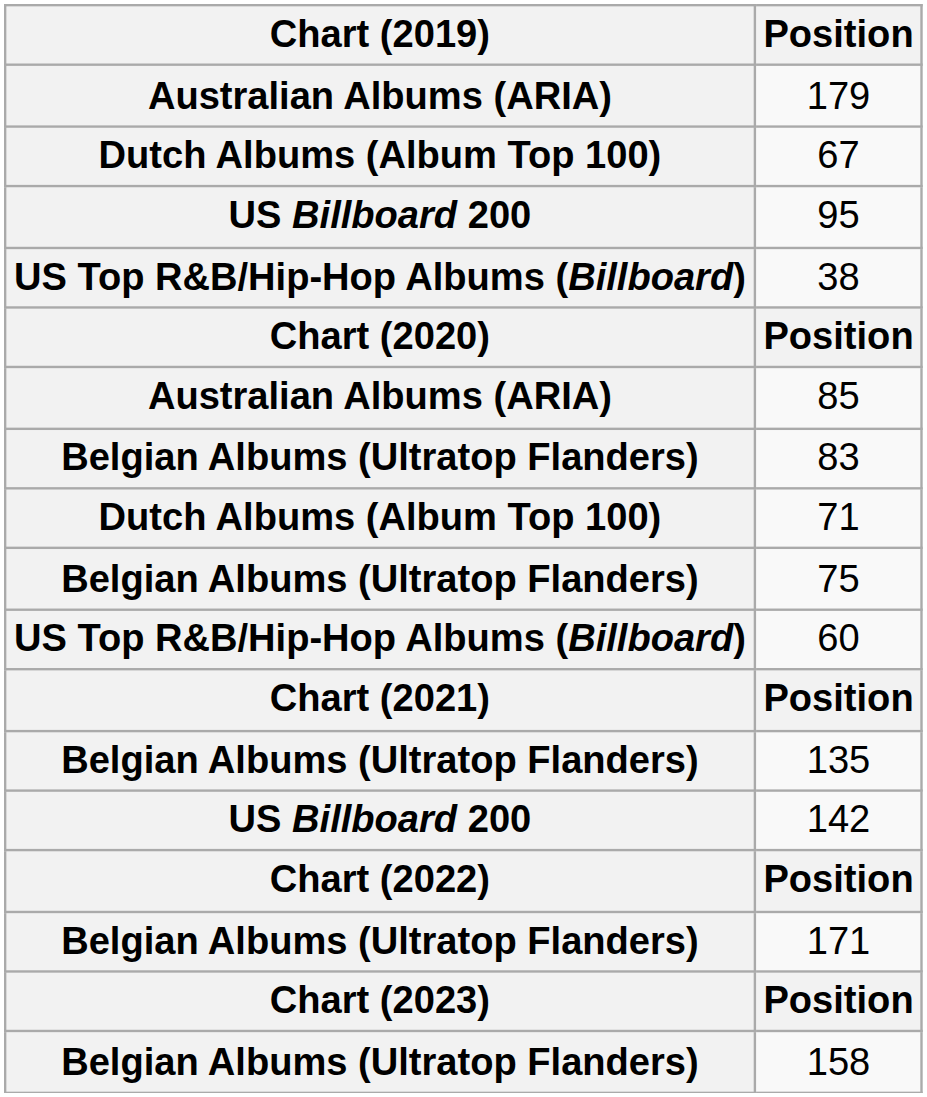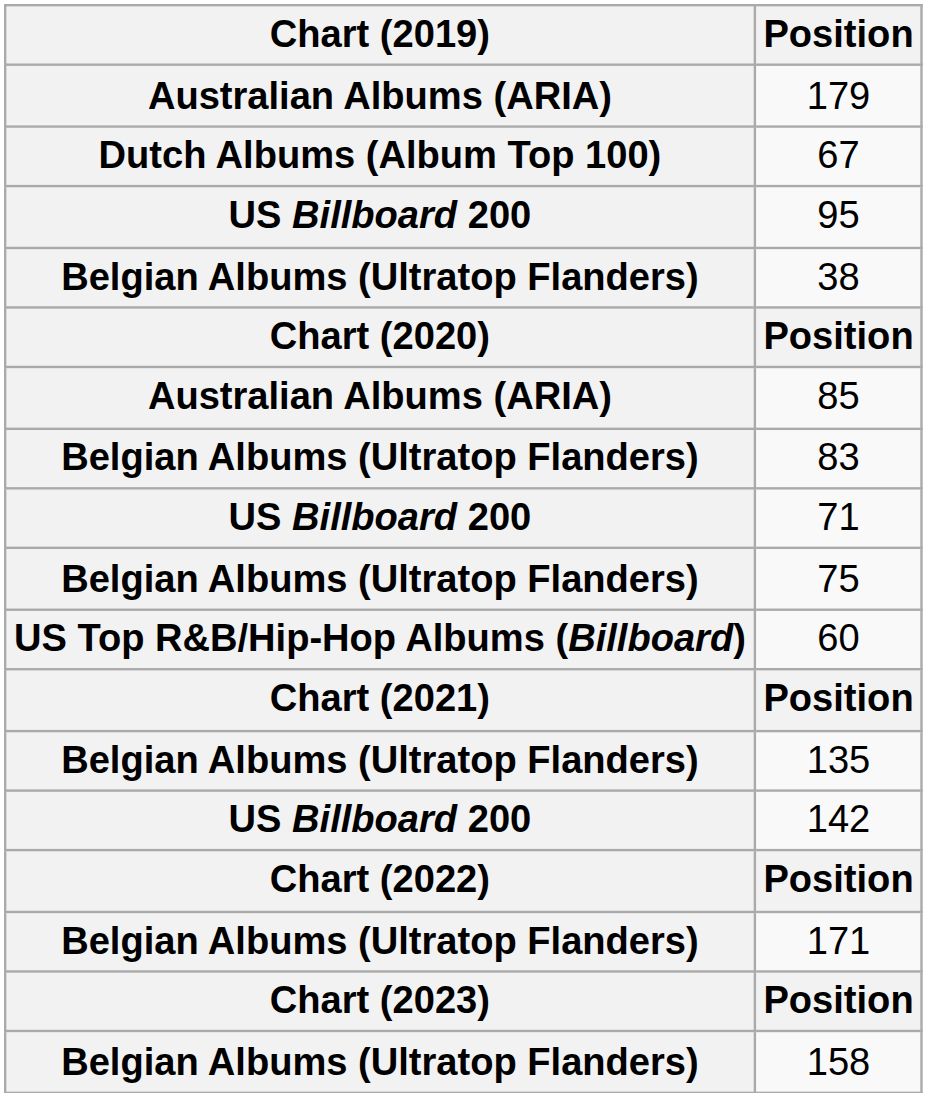38 | Chart (2019): US Top R&B/Hip-Hop Albums (Billboard) -> Belgian Albums (Ultratop Flanders)
71 | Chart (2019): Dutch Albums (Album Top 100) -> US Billboard 200
